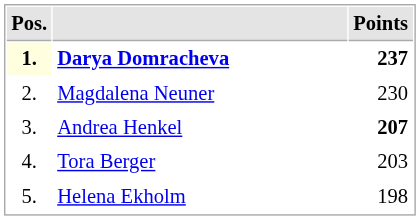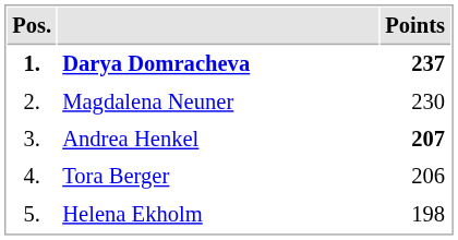Darya Domracheva | Pos.: lightyellow background -> no background
Tora Berger | Points: 203 -> 206
